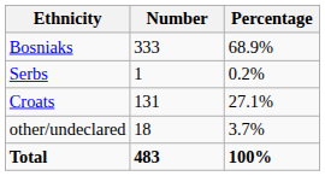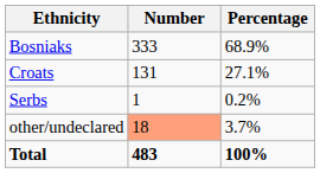rows swapped: Croats <-> Serbs
other/undeclared | Number: no background -> lightsalmon background
